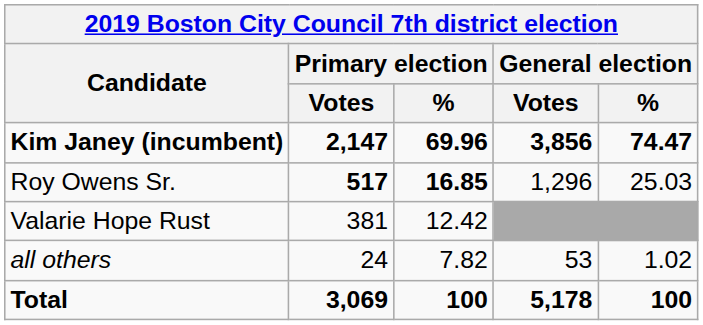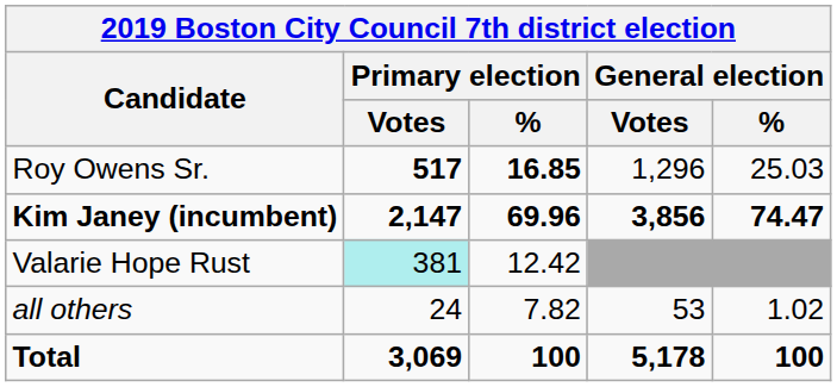rows swapped: Kim Janey (incumbent) <-> Roy Owens Sr.
Valarie Hope Rust | Primary election / Votes: no background -> paleturquoise background
